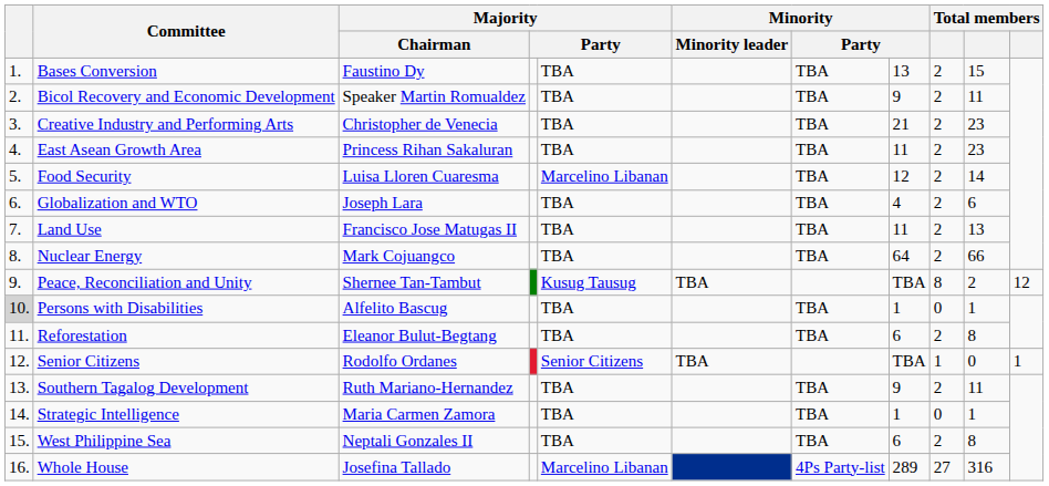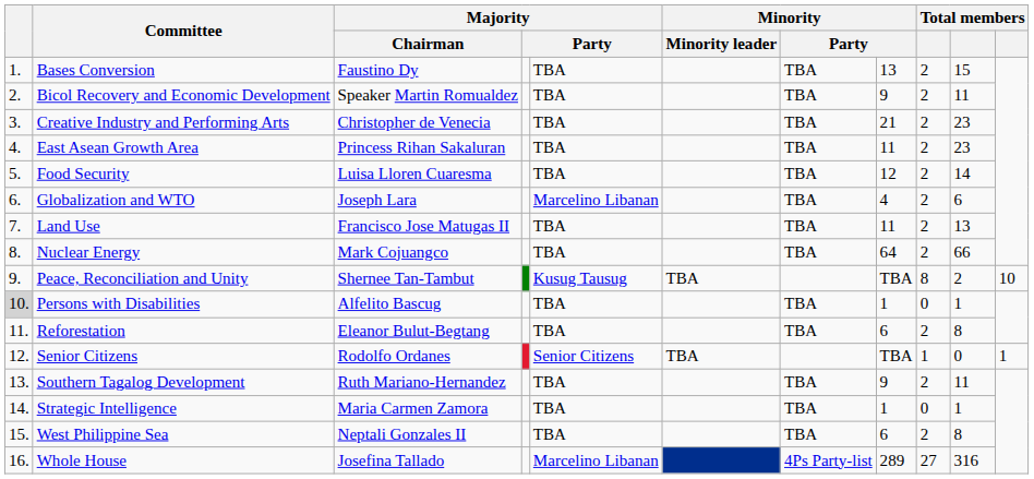Food Security | column 5: Marcelino Libanan -> TBA
Globalization and WTO | column 5: TBA -> Marcelino Libanan
Peace, Reconciliation and Unity | column 11: 12 -> 10
